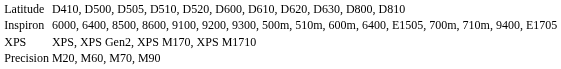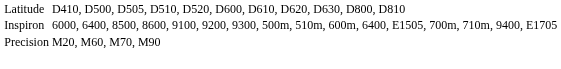- row: XPS | XPS, XPS Gen2, XPS M170, XPS M1710
